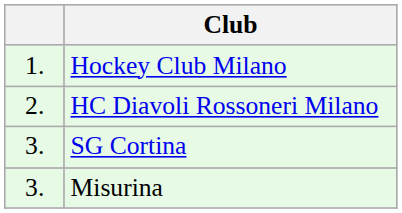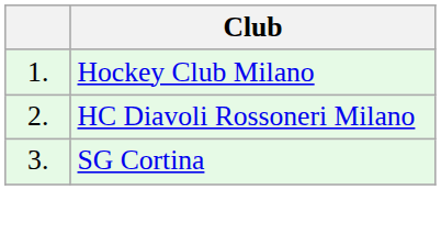- row: 3. | Misurina
